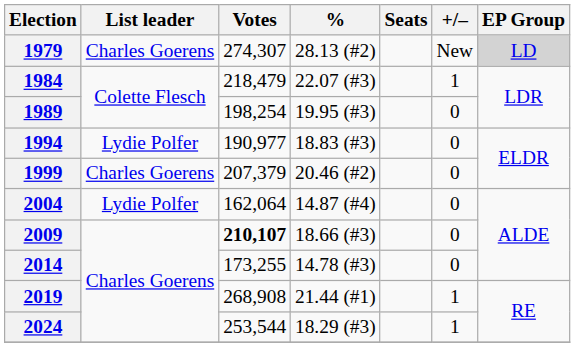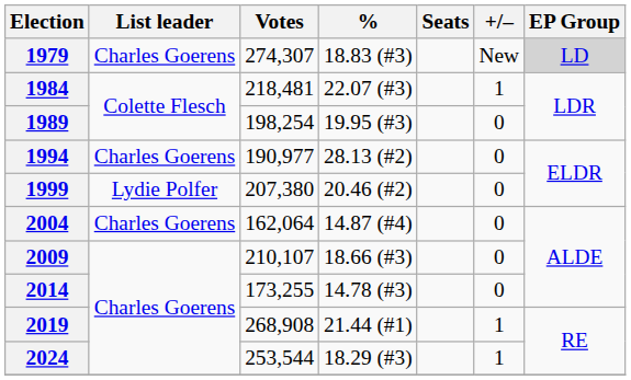1979 | %: 28.13 (#2) -> 18.83 (#3)
1984 | Votes: 218,479 -> 218,481
1994 | List leader: Lydie Polfer -> Charles Goerens
1994 | %: 18.83 (#3) -> 28.13 (#2)
1999 | List leader: Charles Goerens -> Lydie Polfer
1999 | Votes: 207,379 -> 207,380
2004 | List leader: Lydie Polfer -> Charles Goerens
2009 | Votes: bold -> normal
